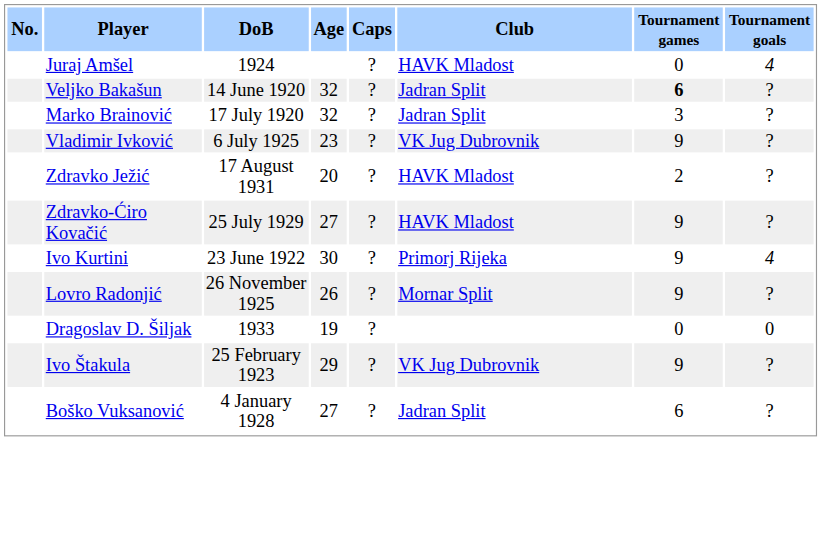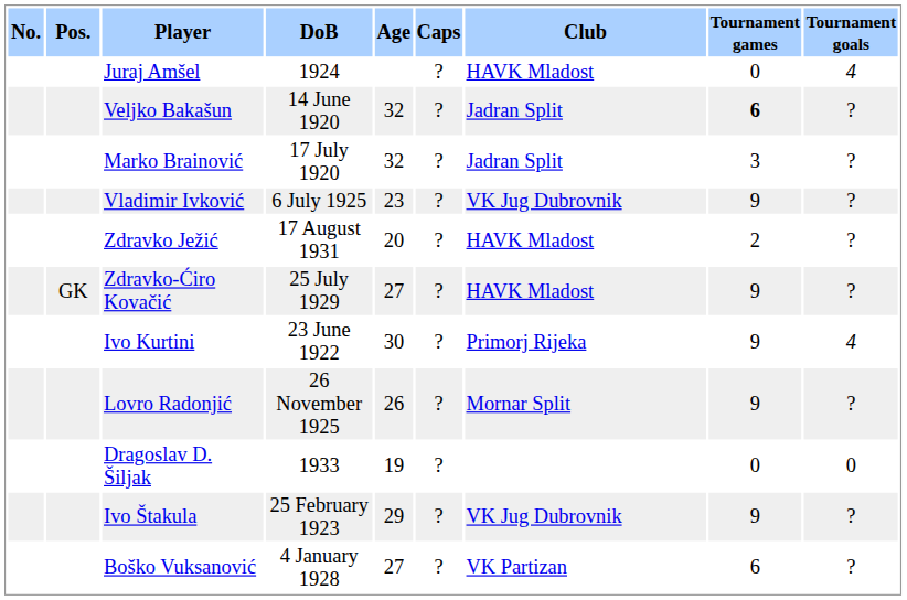+ column: Pos. | GK
Boško Vuksanović | Club: Jadran Split -> VK Partizan
